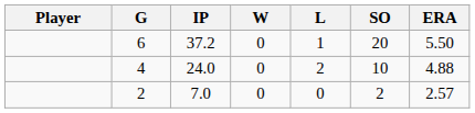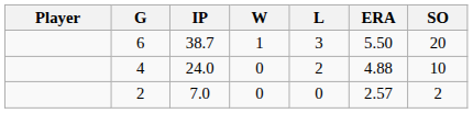columns swapped: ERA <-> SO
6 | IP: 37.2 -> 38.7
6 | W: 0 -> 1
6 | L: 1 -> 3
